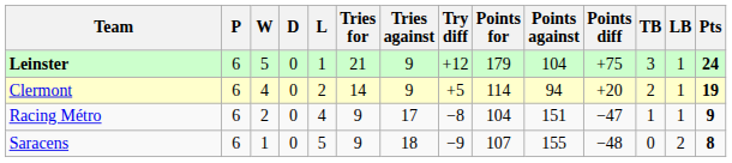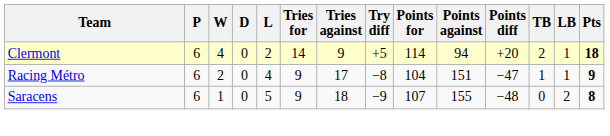- row: Leinster | 6 | 5 | 0 | 1 | 21 | 9 | +12 | 179 | 104 | +75 | 3 | 1 | 24
Clermont | Pts: 19 -> 18
